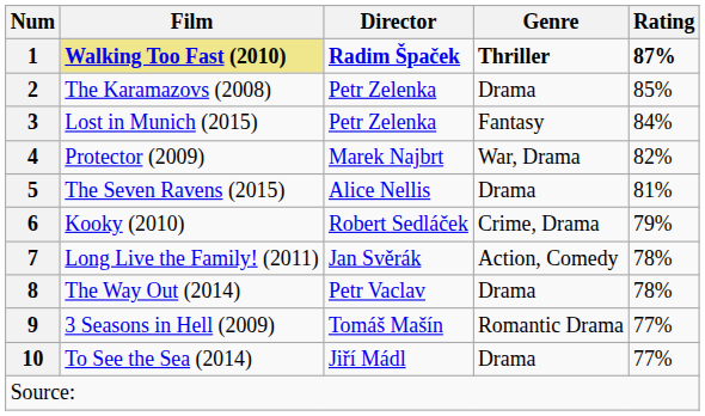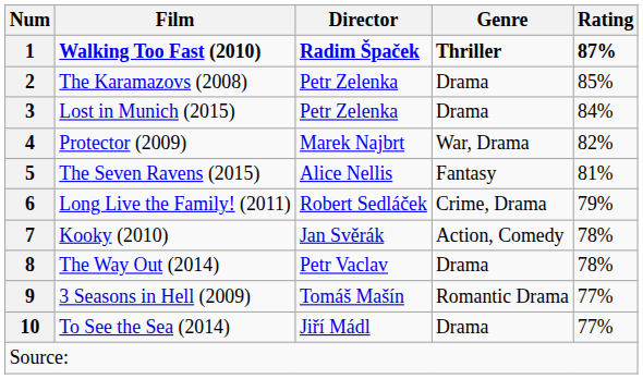1 | Film: khaki background -> no background
3 | Genre: Fantasy -> Drama
5 | Genre: Drama -> Fantasy
6 | Film: Kooky (2010) -> Long Live the Family! (2011)
7 | Film: Long Live the Family! (2011) -> Kooky (2010)
